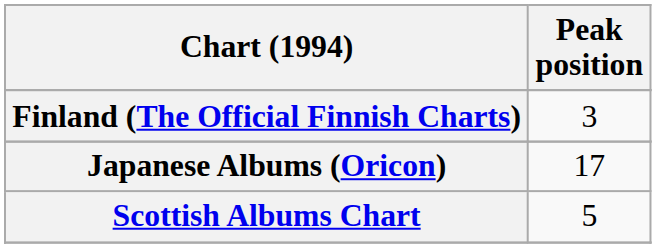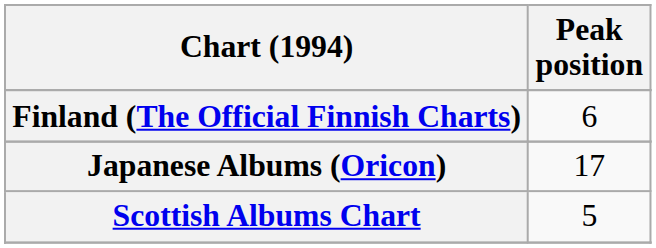Finland (The Official Finnish Charts) | Peak position: 3 -> 6
